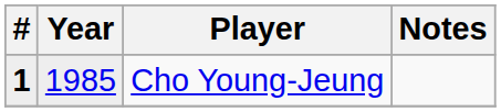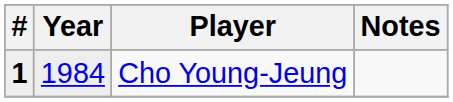Cho Young-Jeung | Year: 1985 -> 1984
